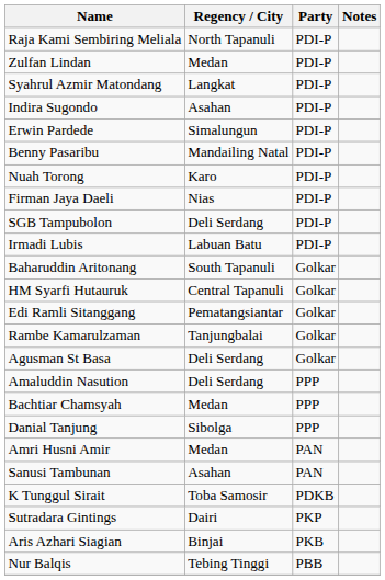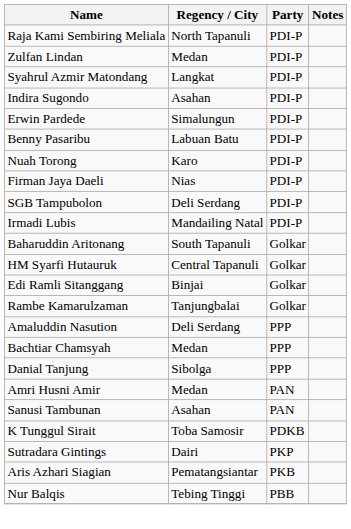Benny Pasaribu | Regency / City: Mandailing Natal -> Labuan Batu
Irmadi Lubis | Regency / City: Labuan Batu -> Mandailing Natal
Edi Ramli Sitanggang | Regency / City: Pematangsiantar -> Binjai
- row: Agusman St Basa | Deli Serdang | Golkar
Aris Azhari Siagian | Regency / City: Binjai -> Pematangsiantar
